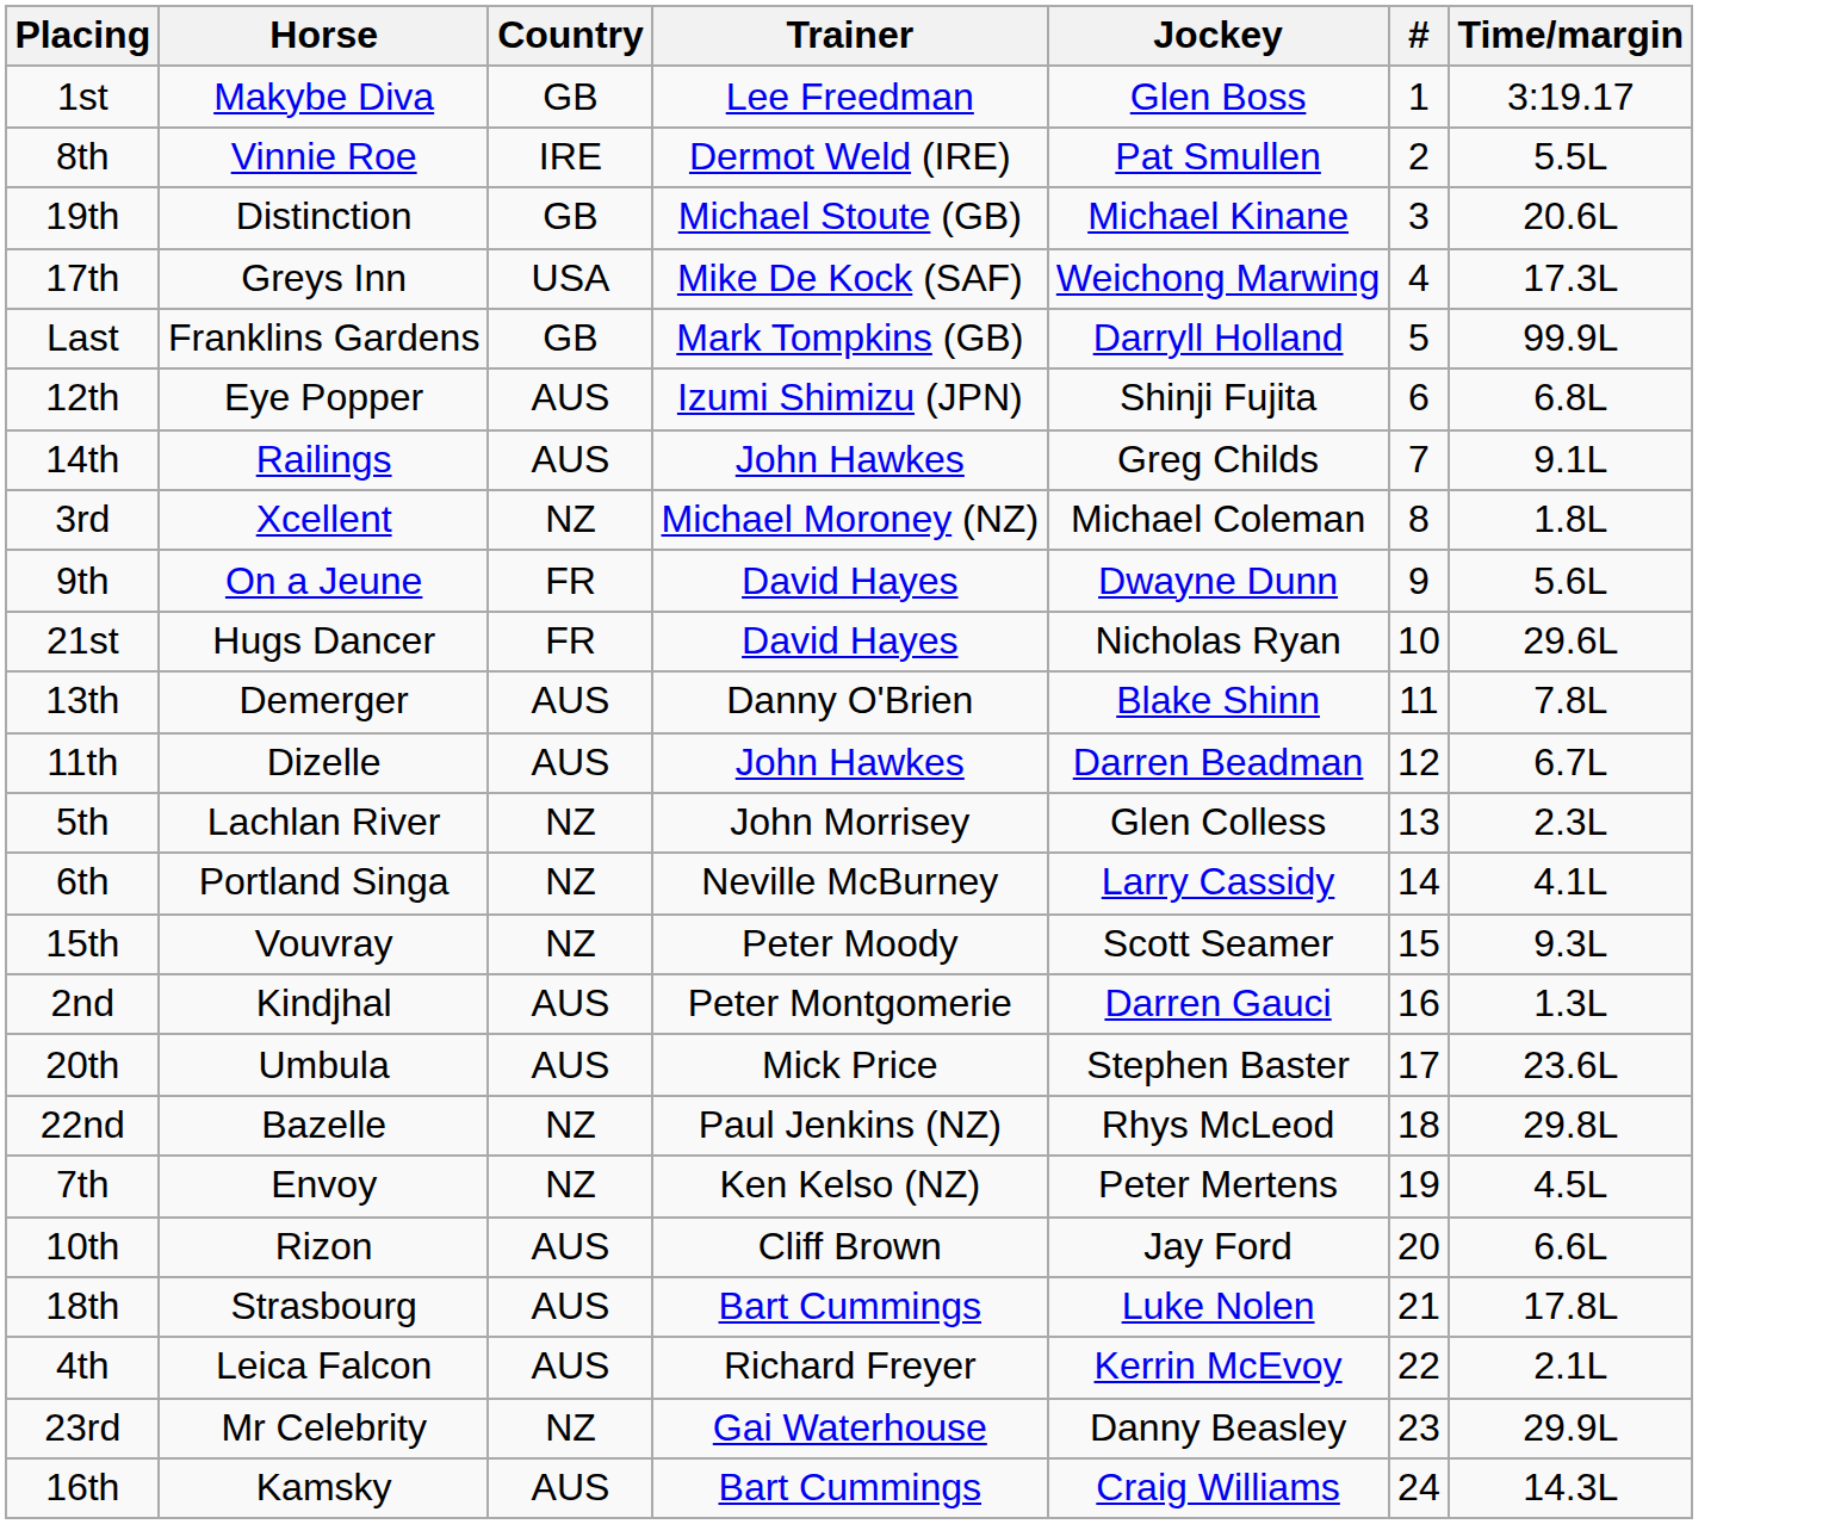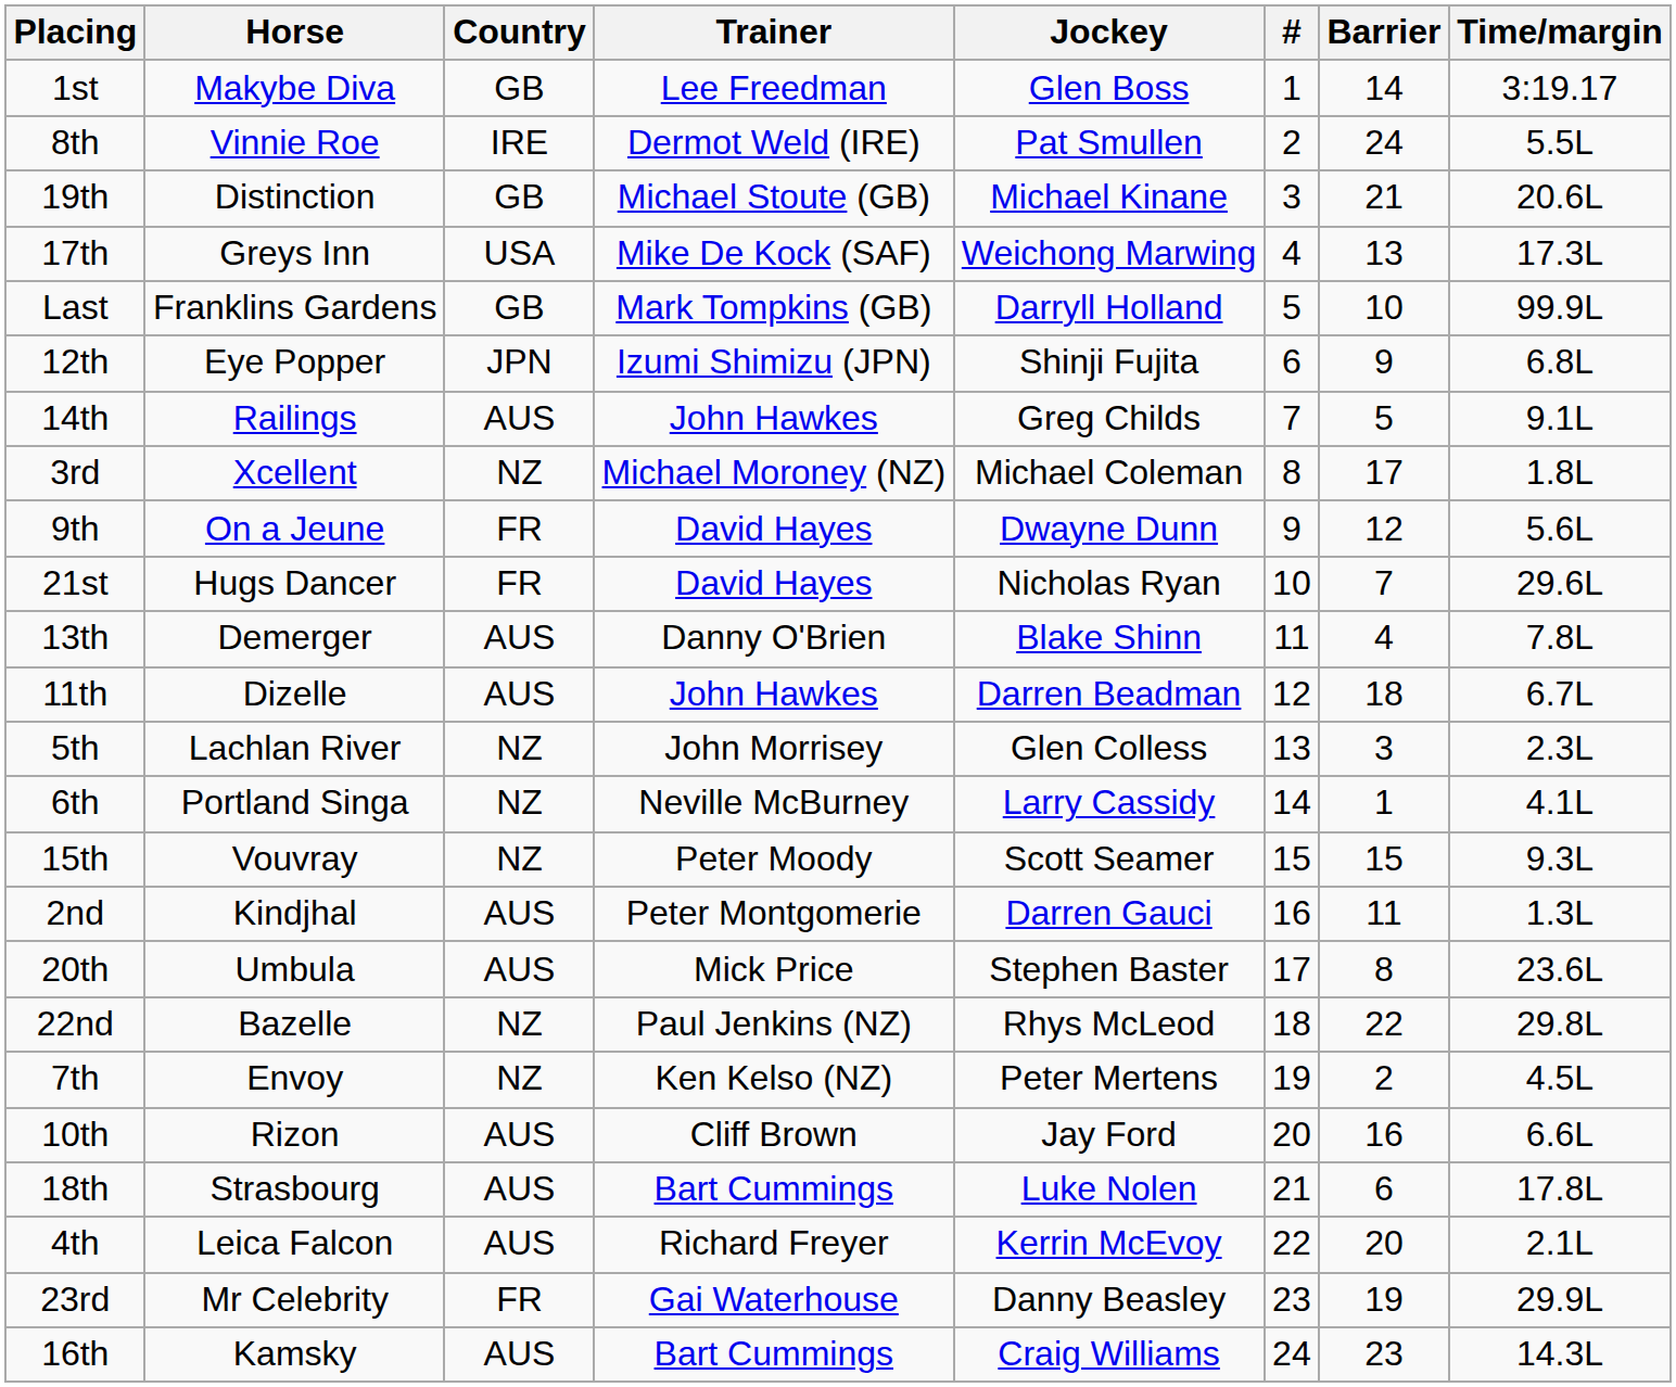+ column: Barrier | 14 | 24 | 21 | 13 | 10 | 9 | 5 | 17 | 12 | 7 | 4 | 18 | 3 | 1 | 15 | 11 | 8 | 22 | 2 | 16 | 6 | 20 | 19 | 23
12th | Country: AUS -> JPN
23rd | Country: NZ -> FR
